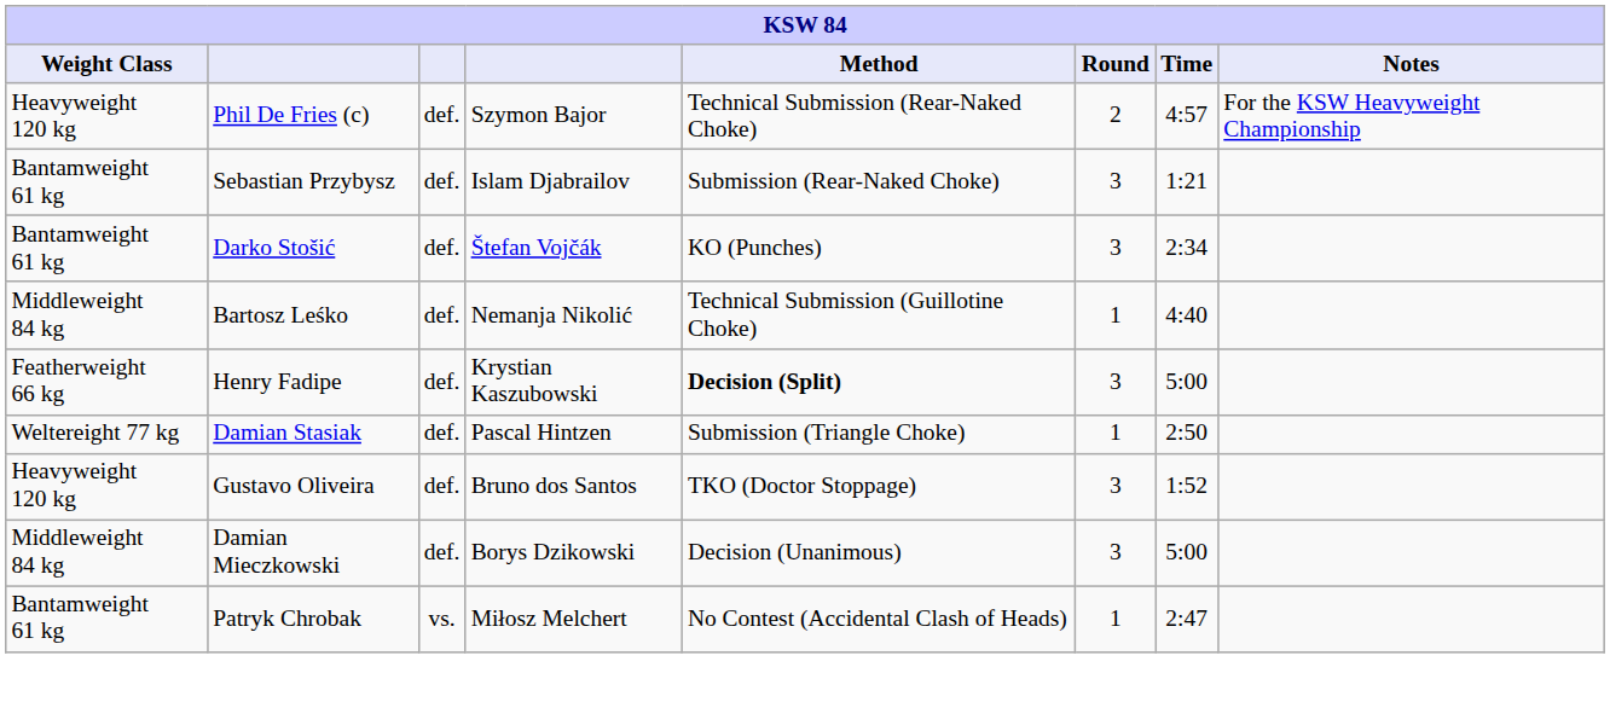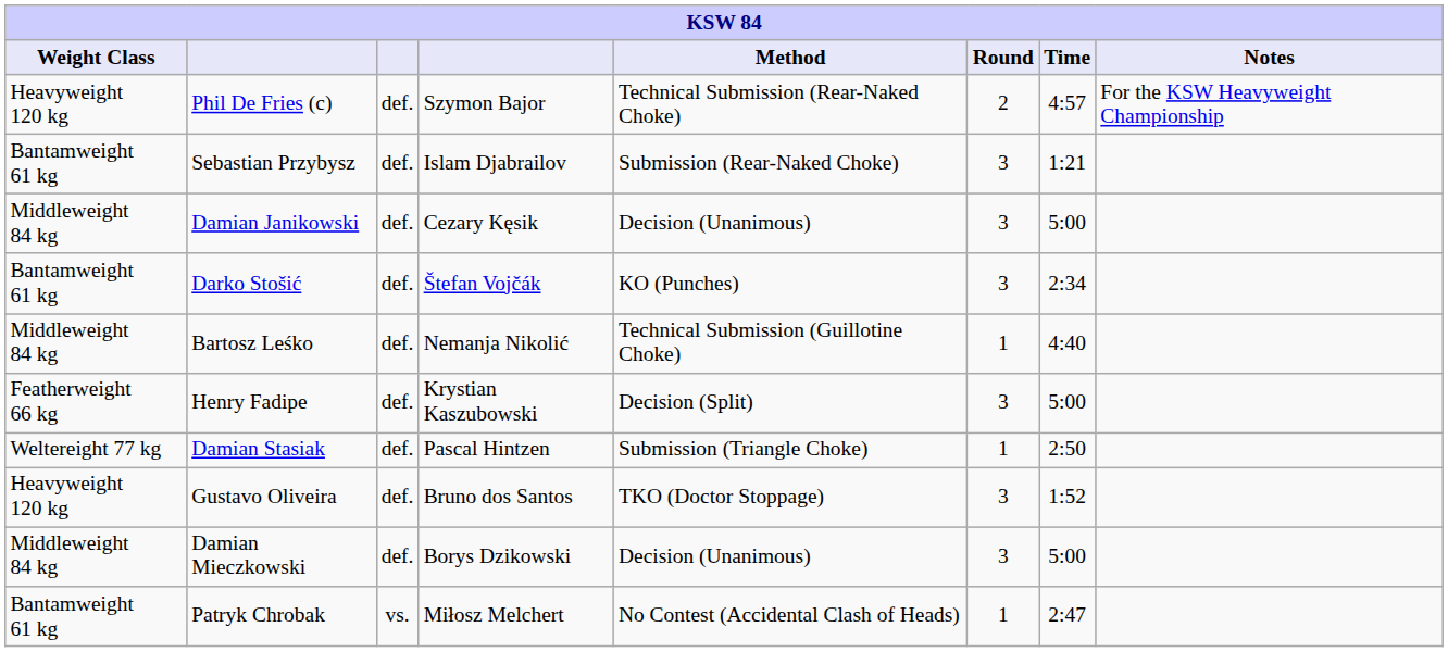+ row: Middleweight 84 kg | Damian Janikowski | def. | Cezary Kęsik | Decision (Unanimous) | 3 | 5:00
Henry Fadipe | Method: bold -> normal
